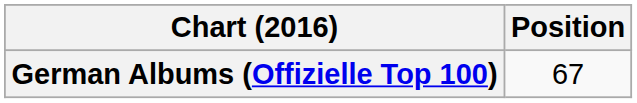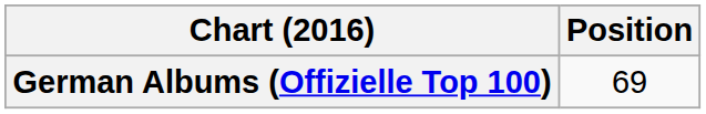German Albums (Offizielle Top 100) | Position: 67 -> 69
